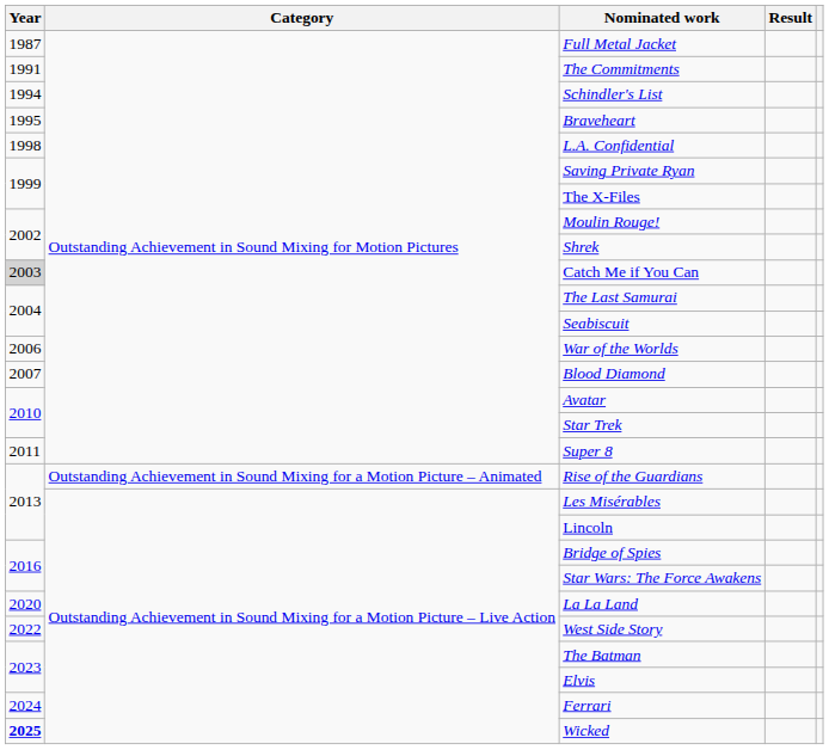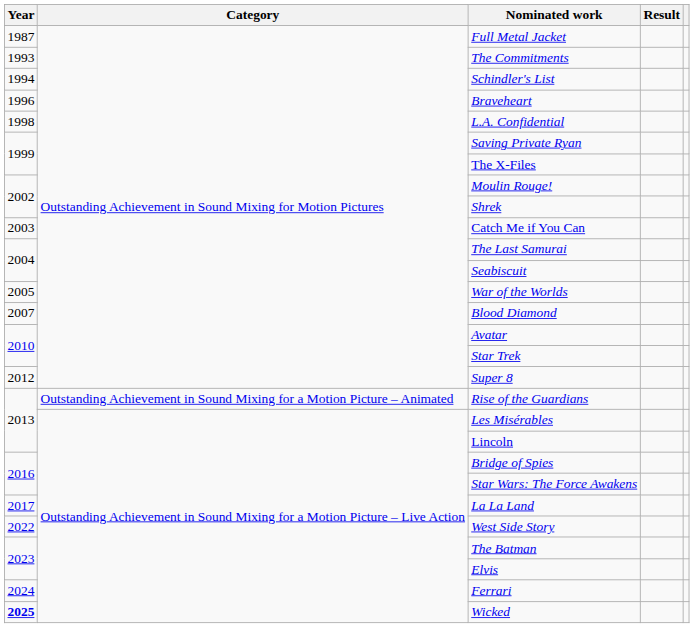The Commitments | Year: 1991 -> 1993
Braveheart | Year: 1995 -> 1996
Catch Me if You Can | Year: lightgrey background -> no background
War of the Worlds | Year: 2006 -> 2005
Super 8 | Year: 2011 -> 2012
La La Land | Year: 2020 -> 2017
